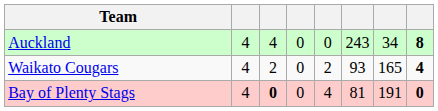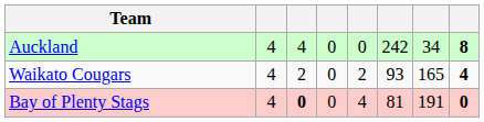Auckland | column 6: 243 -> 242
